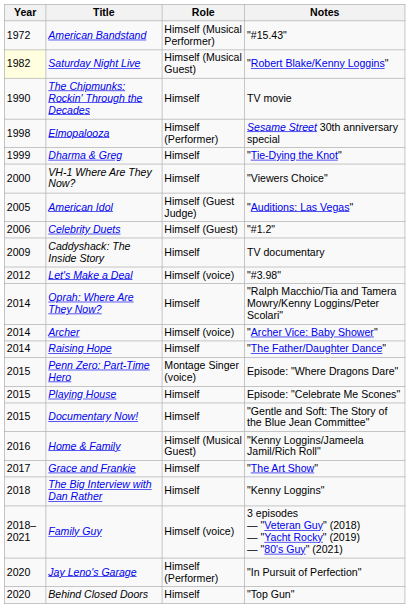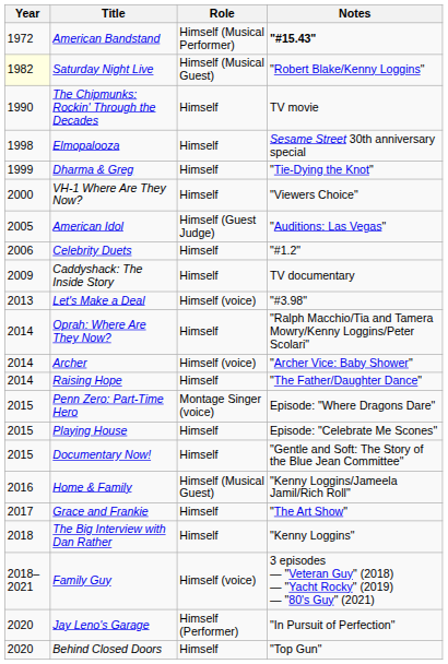American Bandstand | Notes: normal -> bold
Elmopalooza | Role: Himself (Performer) -> Himself
Celebrity Duets | Role: Himself (Guest) -> Himself
Let's Make a Deal | Year: 2012 -> 2013
